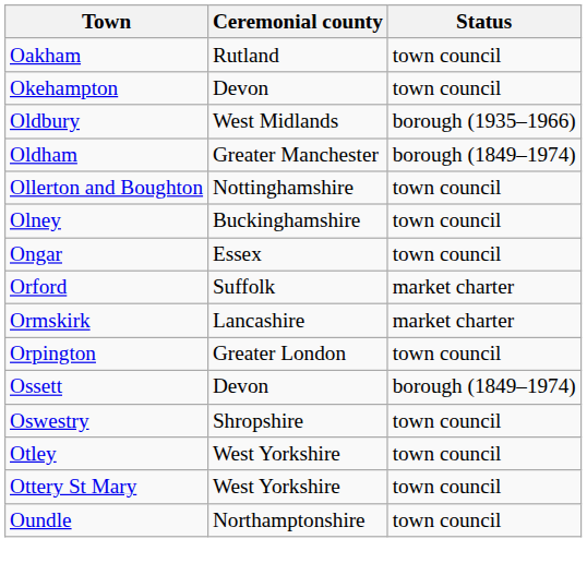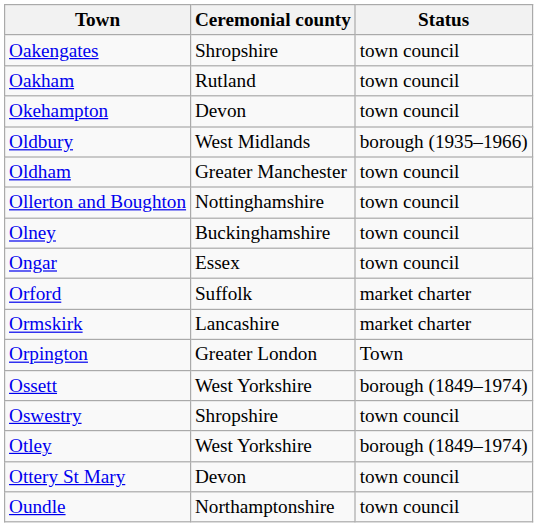+ row: Oakengates | Shropshire | town council
Oldham | Status: borough (1849–1974) -> town council
Orpington | Status: town council -> Town
Ossett | Ceremonial county: Devon -> West Yorkshire
Otley | Status: town council -> borough (1849–1974)
Ottery St Mary | Ceremonial county: West Yorkshire -> Devon
